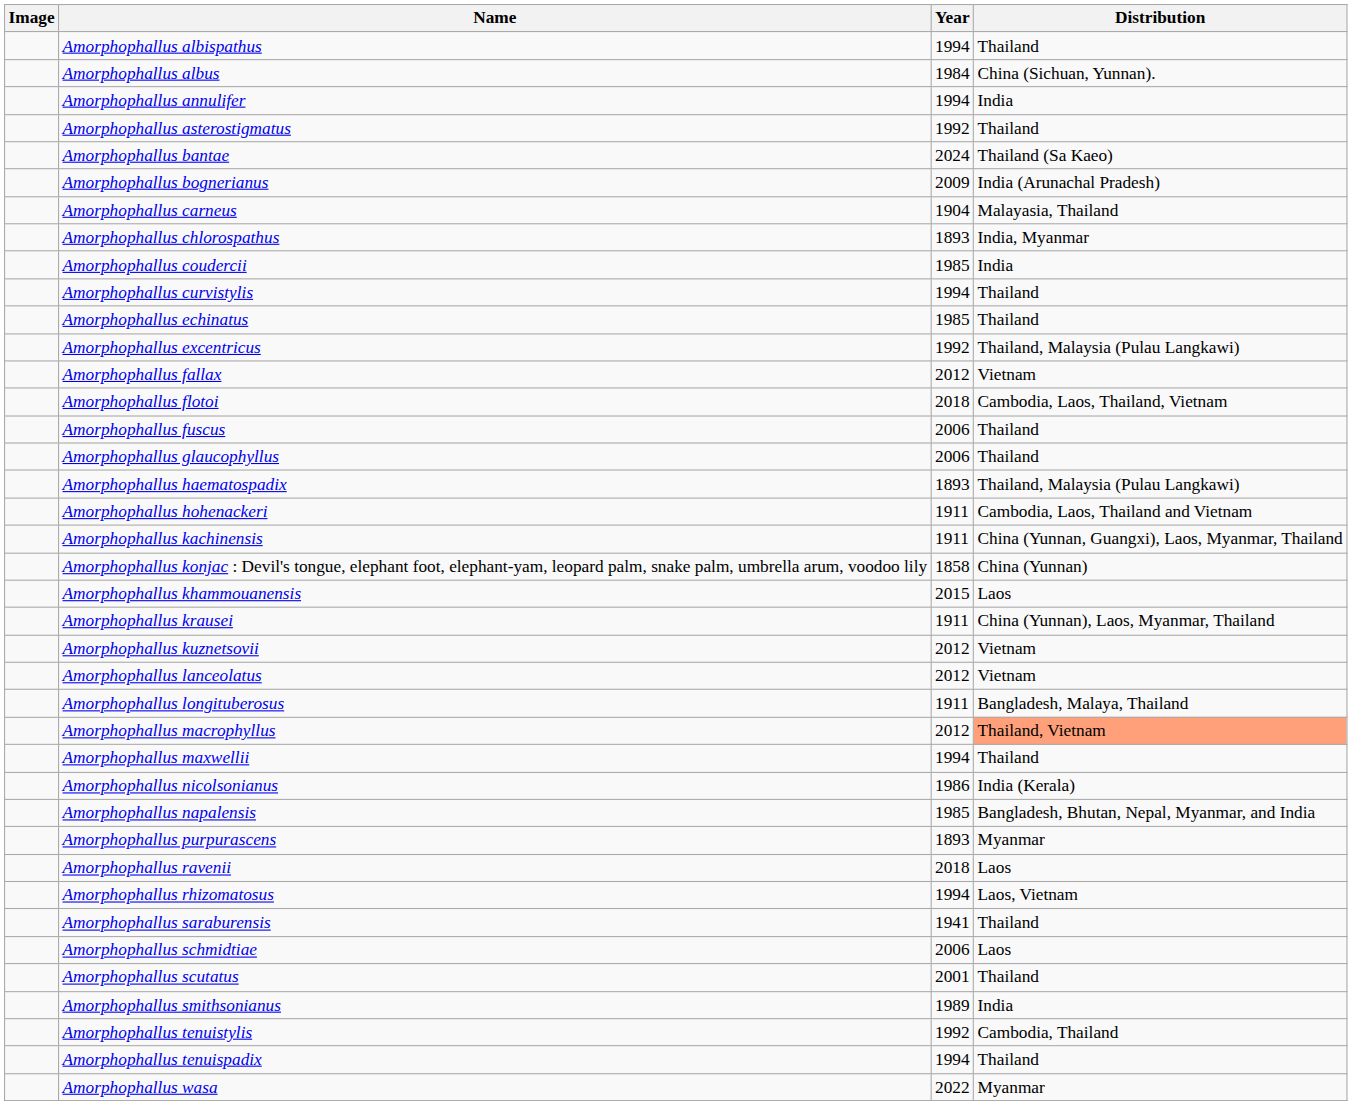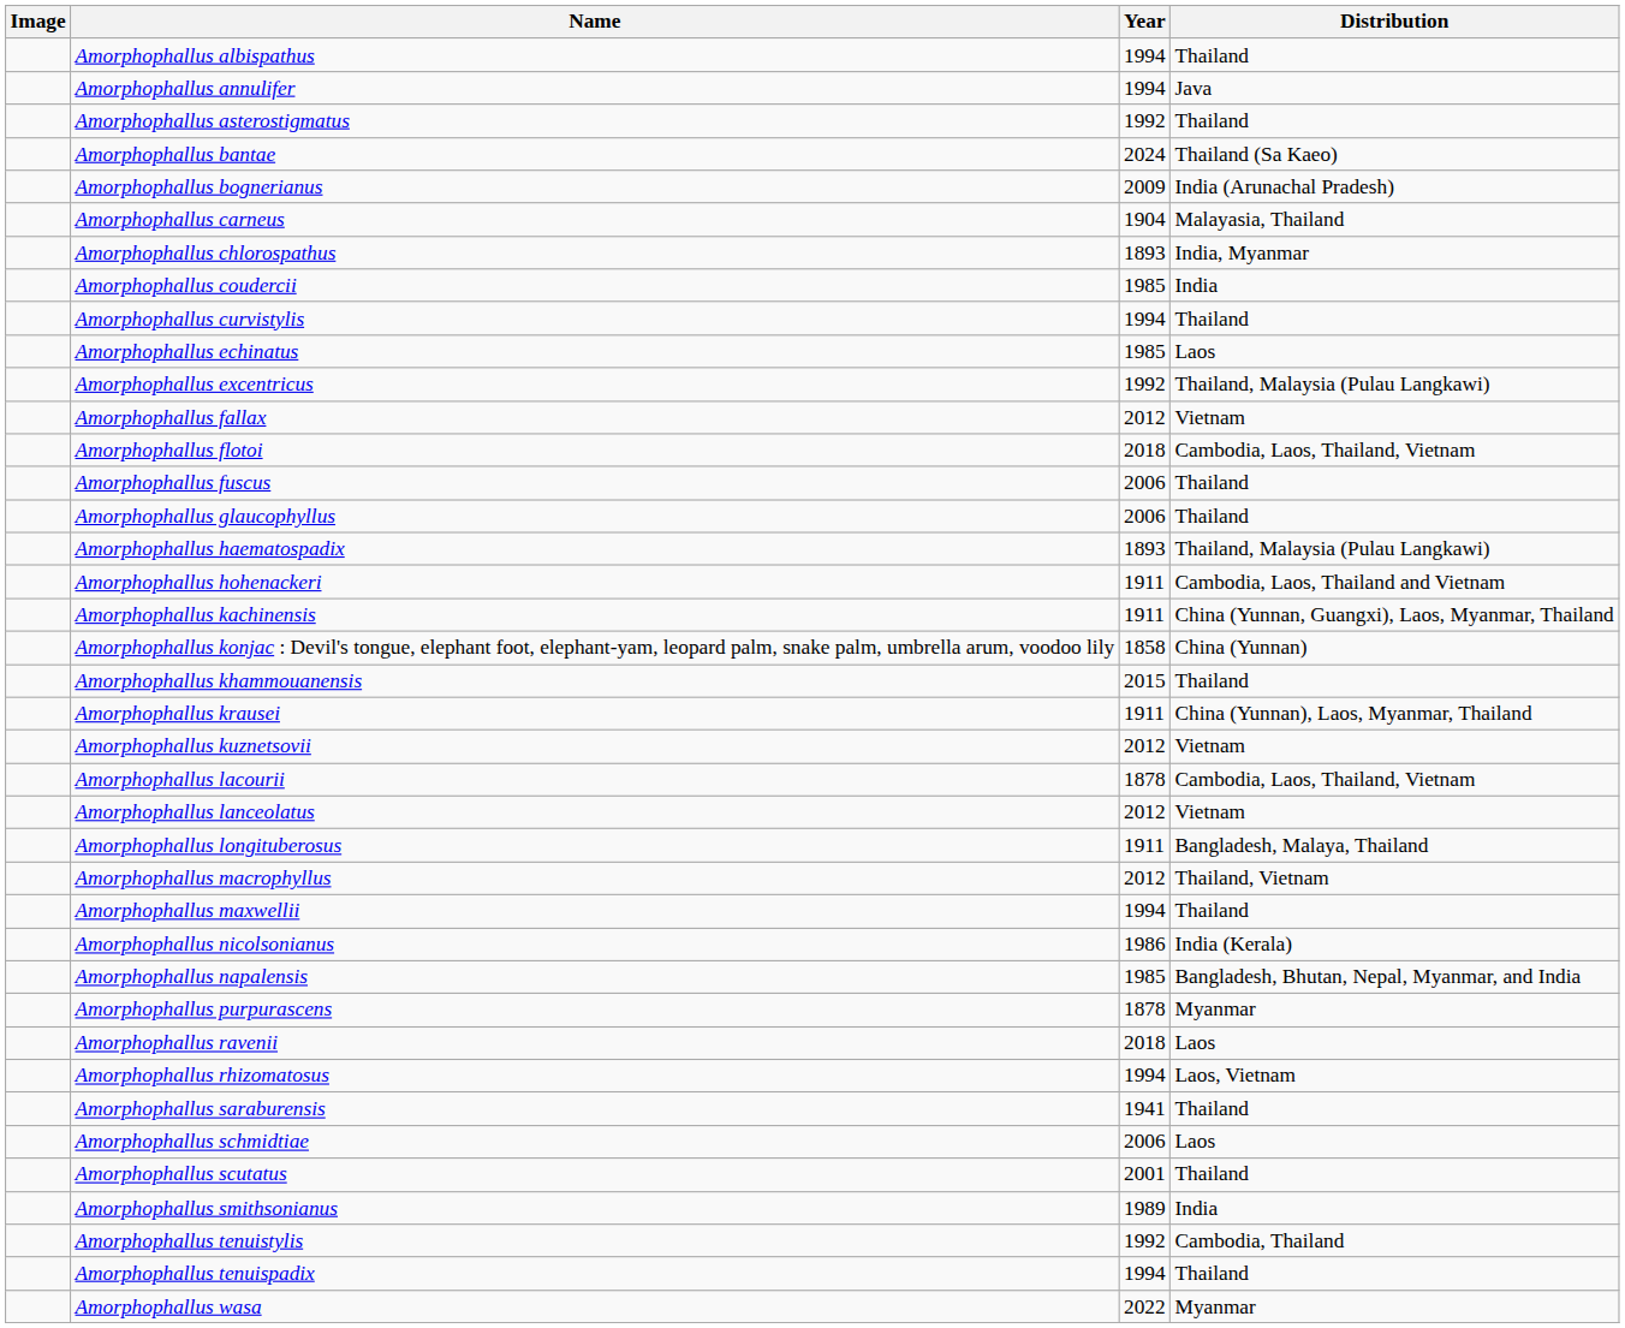- row: Amorphophallus albus | 1984 | China (Sichuan, Yunnan).
Amorphophallus annulifer | Distribution: India -> Java
Amorphophallus echinatus | Distribution: Thailand -> Laos
Amorphophallus khammouanensis | Distribution: Laos -> Thailand
+ row: Amorphophallus lacourii | 1878 | Cambodia, Laos, Thailand, Vietnam
Amorphophallus macrophyllus | Distribution: lightsalmon background -> no background
Amorphophallus purpurascens | Year: 1893 -> 1878
